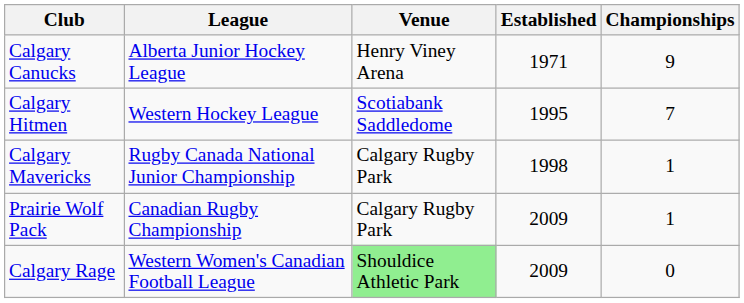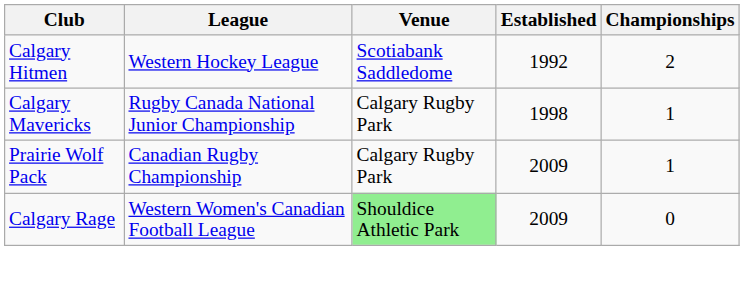- row: Calgary Canucks | Alberta Junior Hockey League | Henry Viney Arena | 1971 | 9
Calgary Hitmen | Established: 1995 -> 1992
Calgary Hitmen | Championships: 7 -> 2
